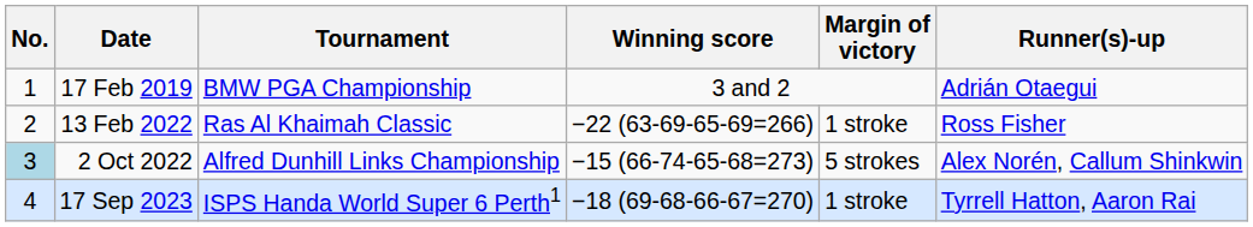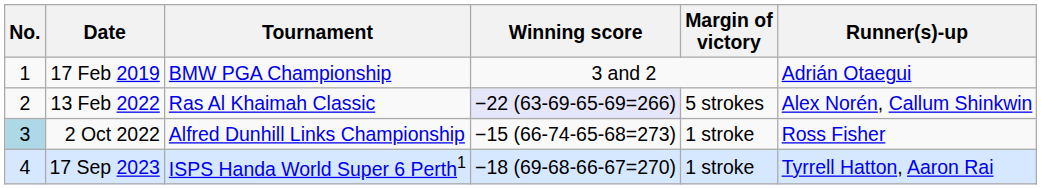13 Feb 2022 | Winning score: no background -> lavender background
13 Feb 2022 | Margin of victory: 1 stroke -> 5 strokes
13 Feb 2022 | Runner(s)-up: Ross Fisher -> Alex Norén, Callum Shinkwin
2 Oct 2022 | Margin of victory: 5 strokes -> 1 stroke
2 Oct 2022 | Runner(s)-up: Alex Norén, Callum Shinkwin -> Ross Fisher
